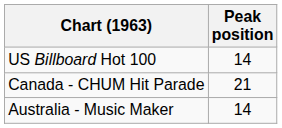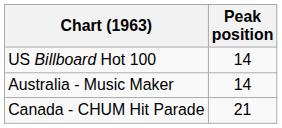rows swapped: Australia - Music Maker <-> Canada - CHUM Hit Parade
